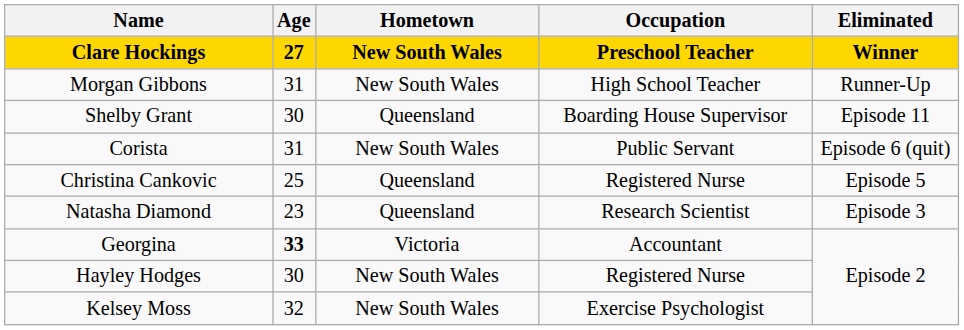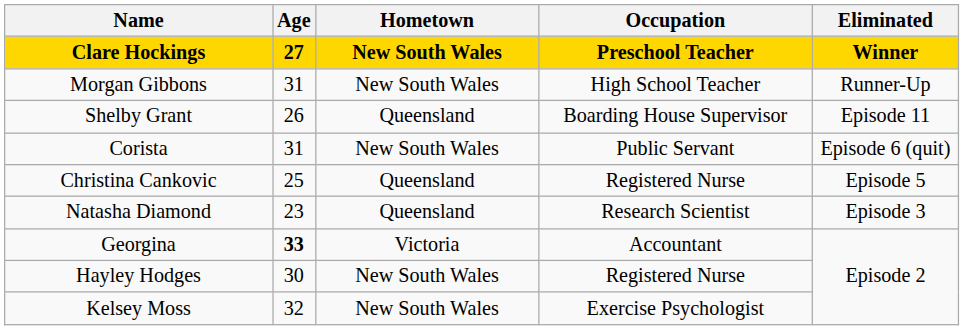Shelby Grant | Age: 30 -> 26
